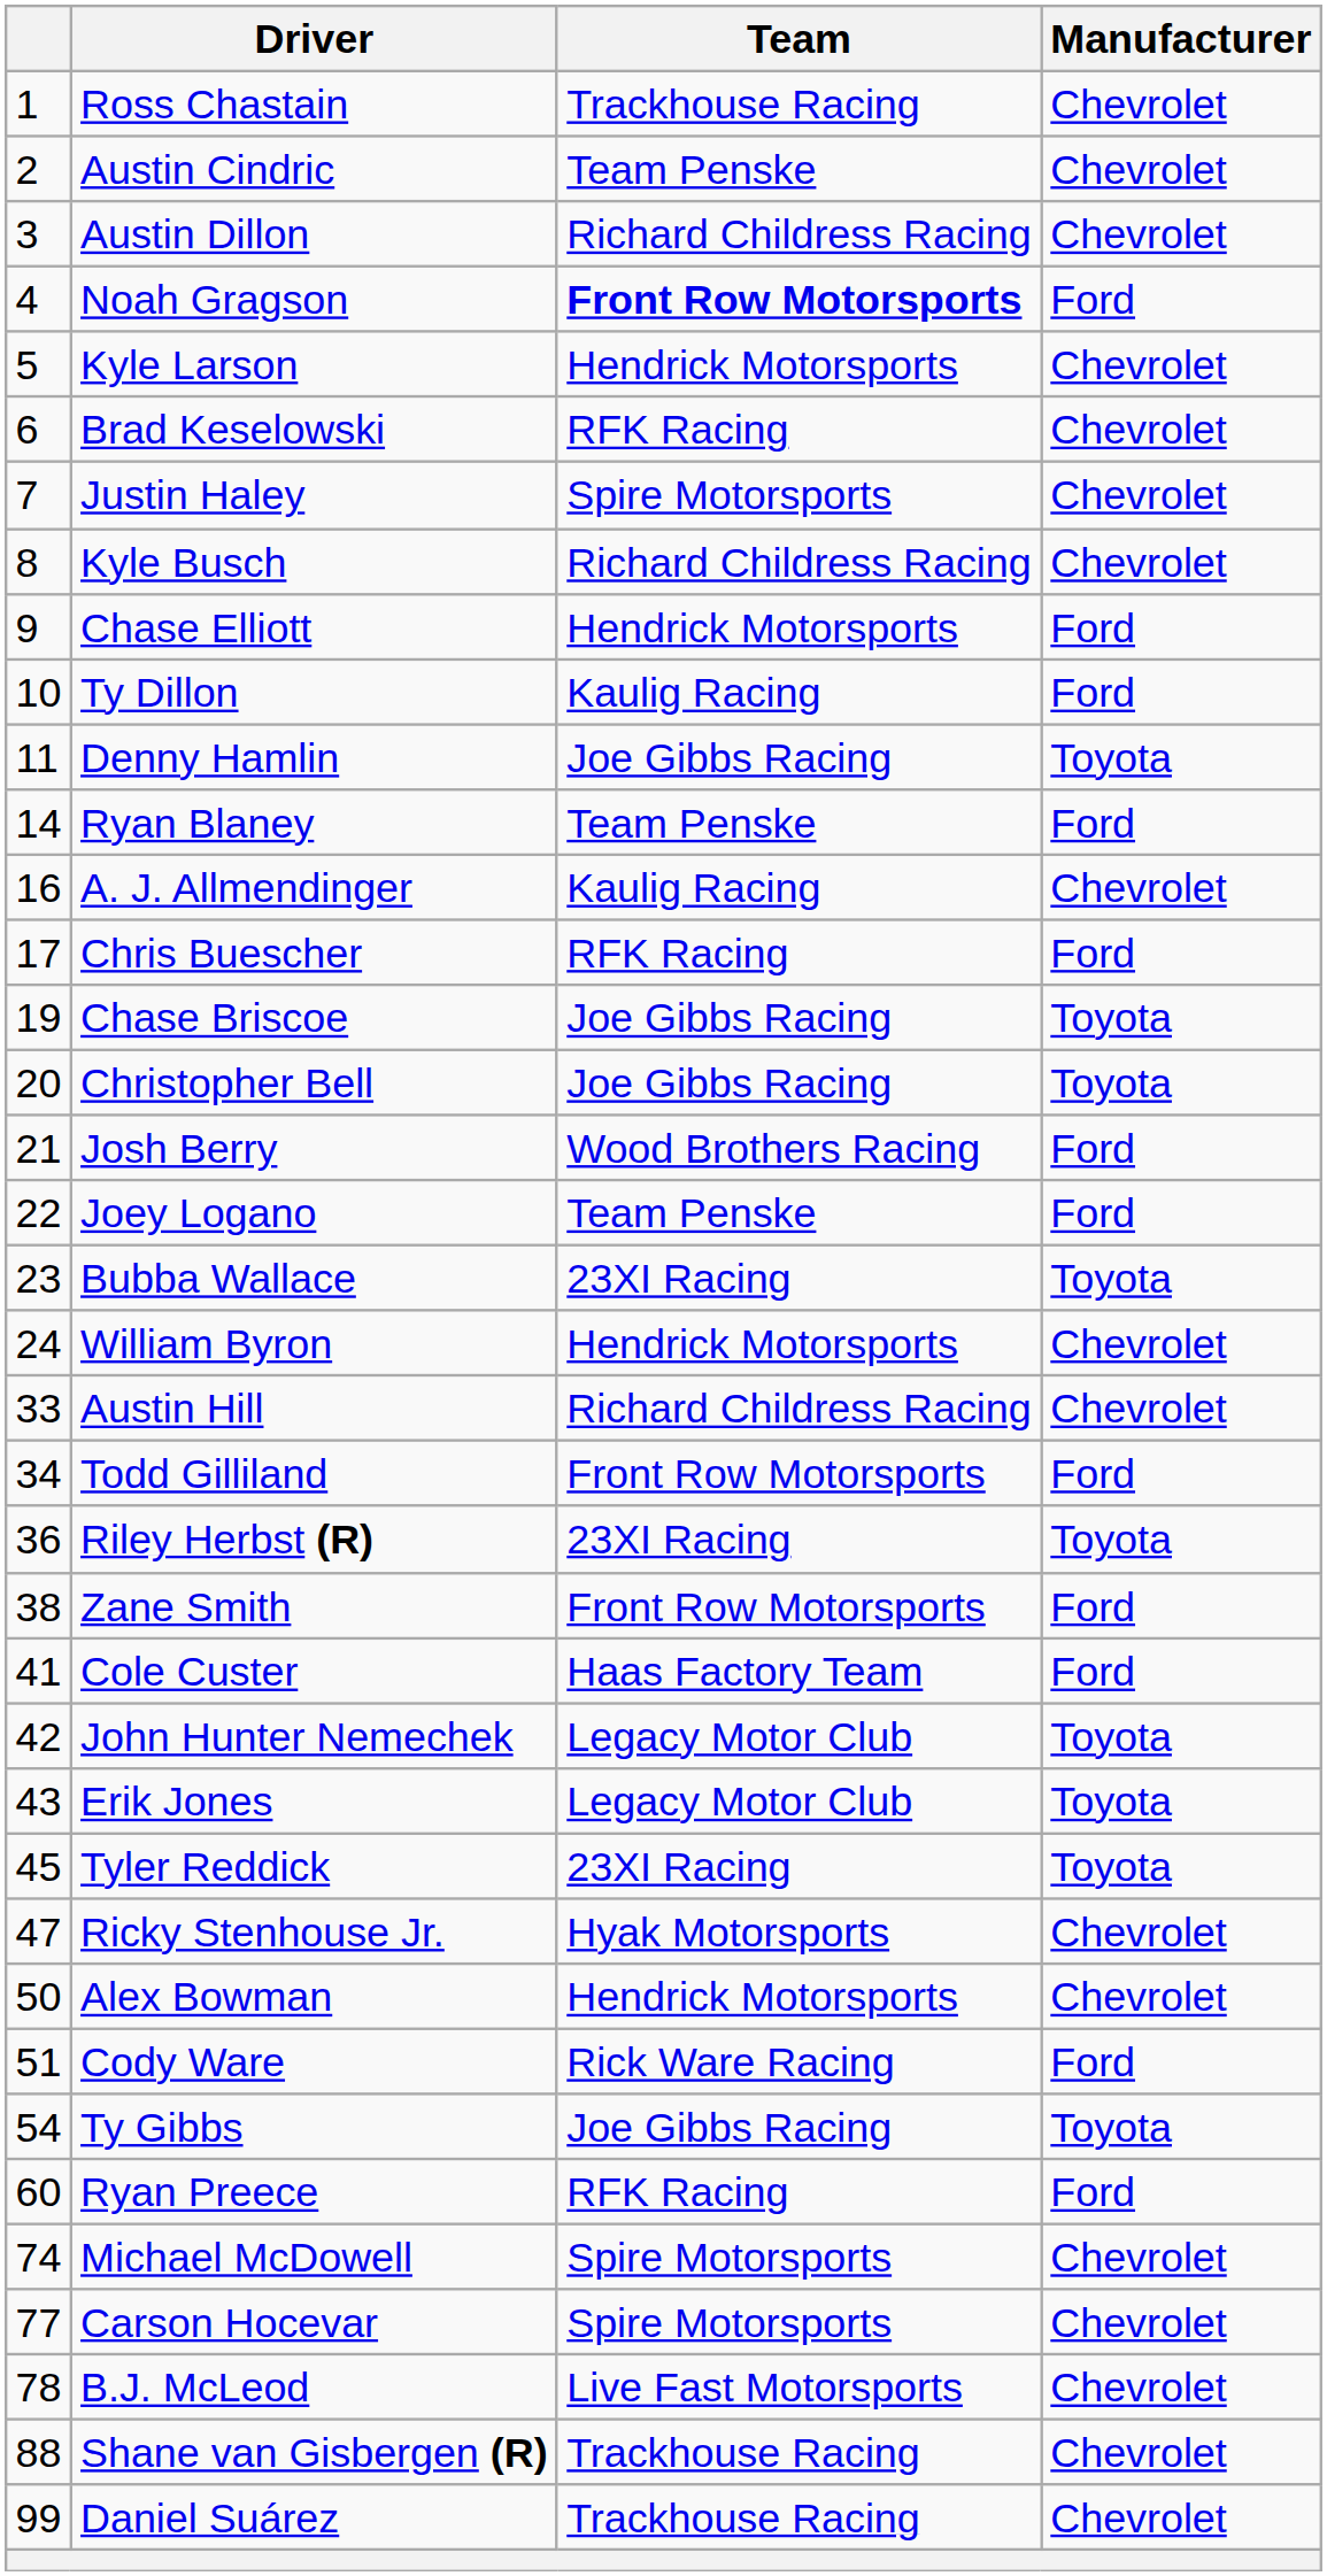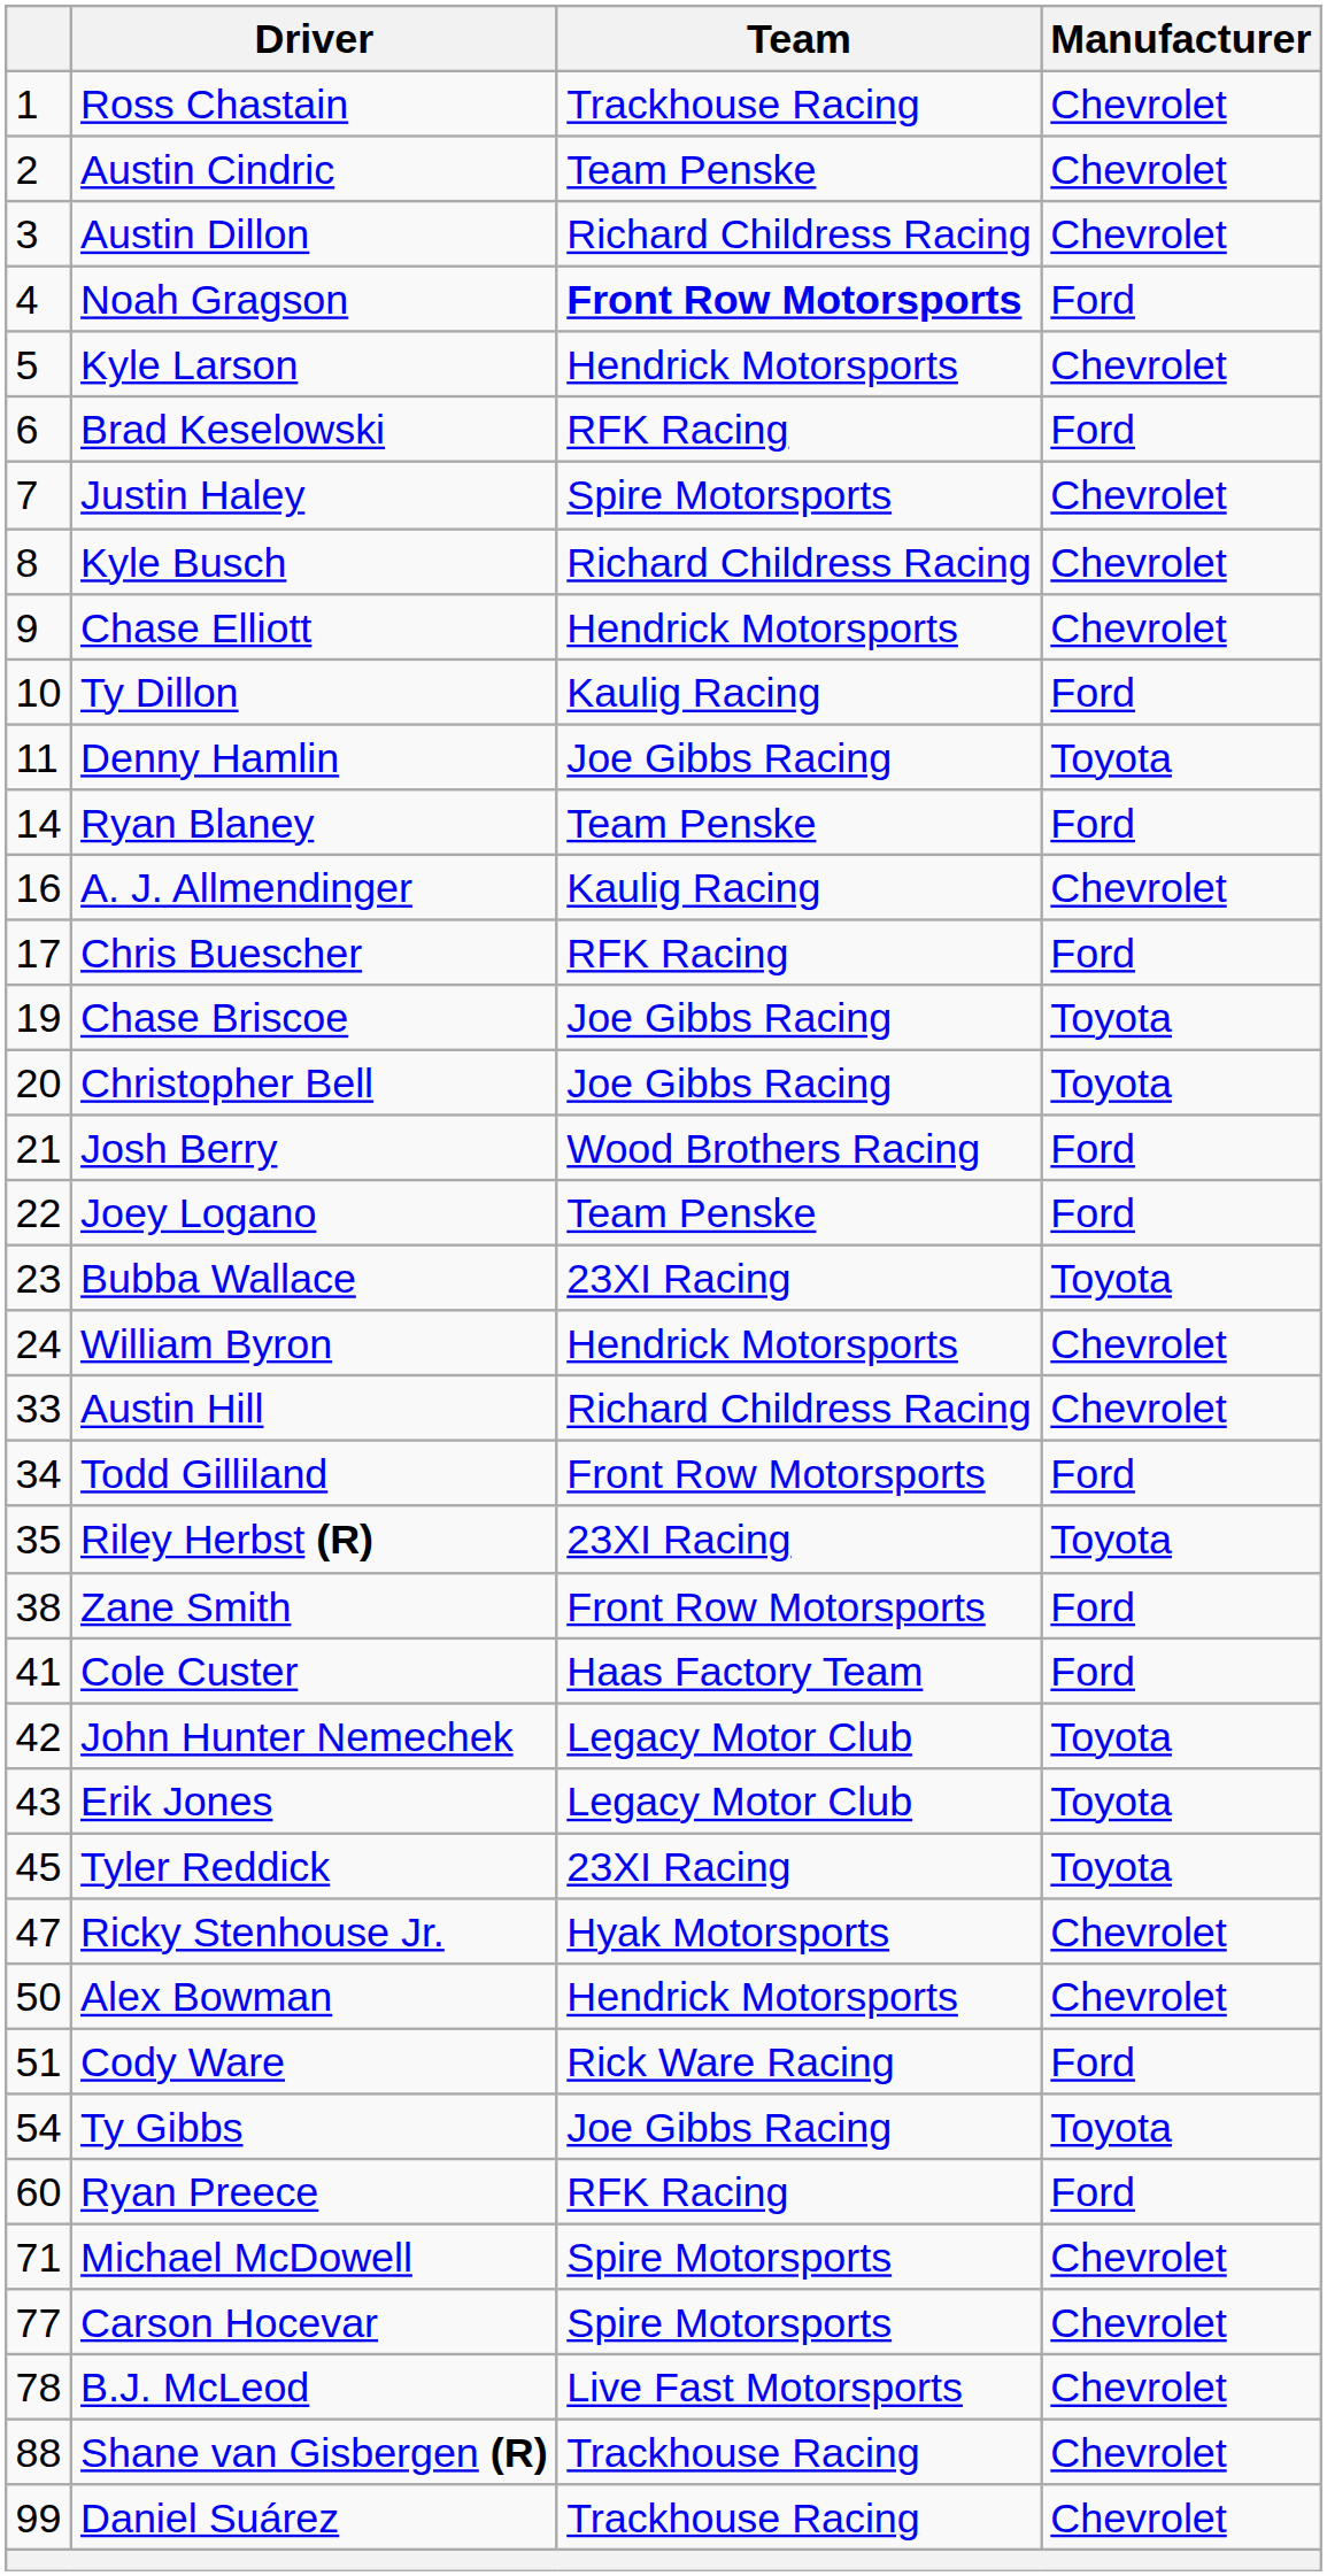Brad Keselowski | Manufacturer: Chevrolet -> Ford
Chase Elliott | Manufacturer: Ford -> Chevrolet
Riley Herbst (R) | column 1: 36 -> 35
Michael McDowell | column 1: 74 -> 71
